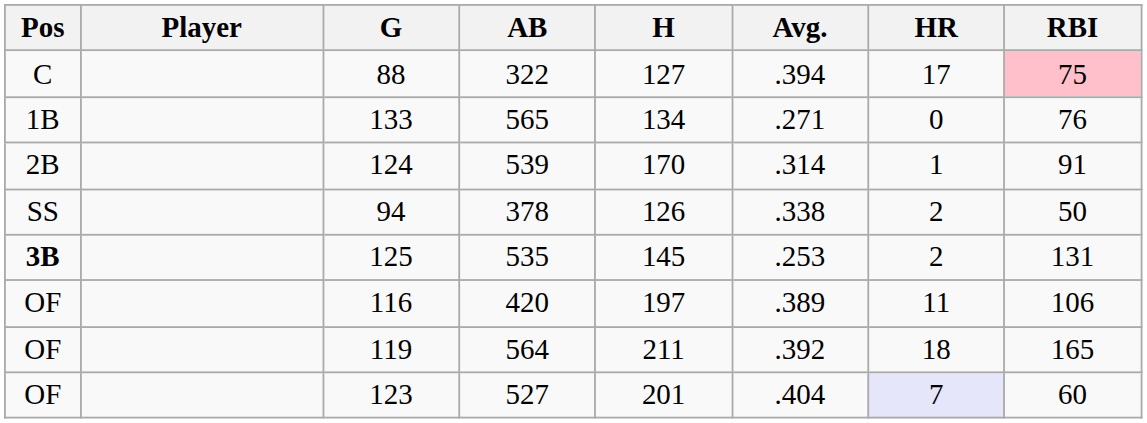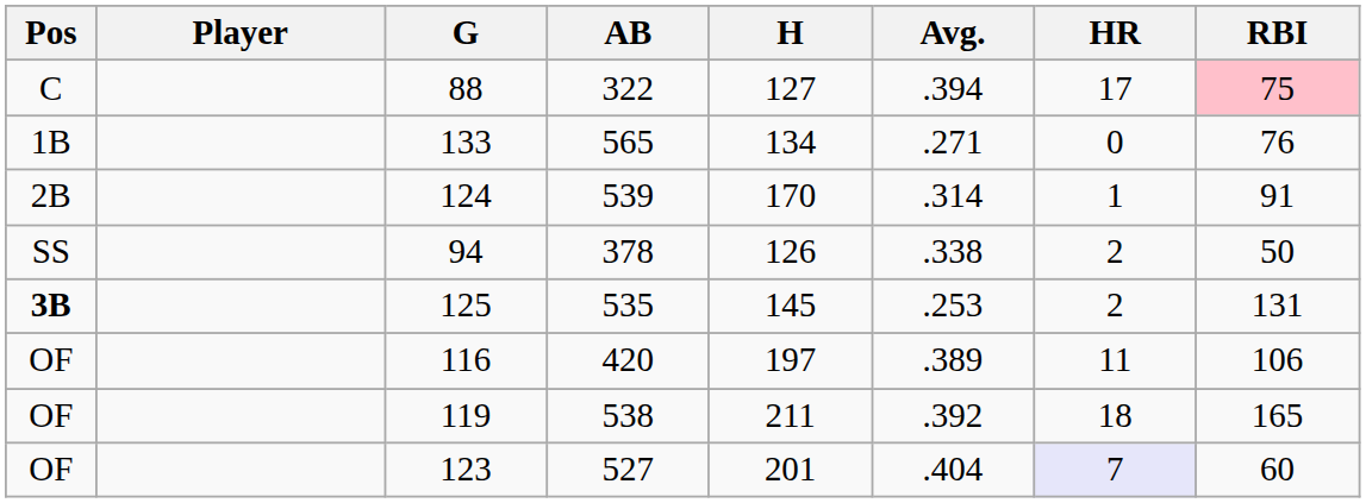119 | AB: 564 -> 538
